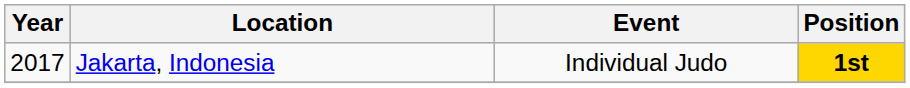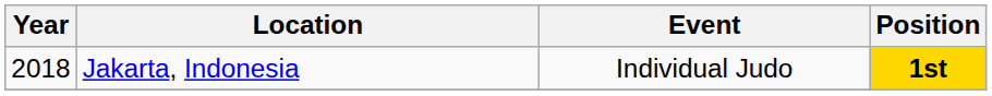Jakarta, Indonesia | Year: 2017 -> 2018
